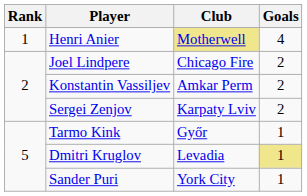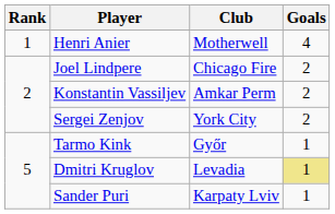Henri Anier | Club: khaki background -> no background
Sergei Zenjov | Club: Karpaty Lviv -> York City
Sander Puri | Club: York City -> Karpaty Lviv
